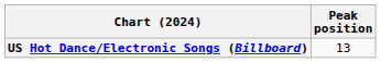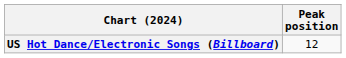US Hot Dance/Electronic Songs (Billboard) | Peak position: 13 -> 12
